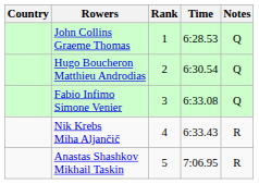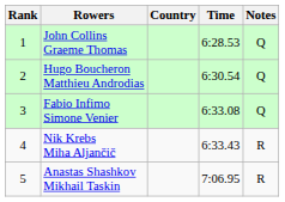columns swapped: Rank <-> Country
